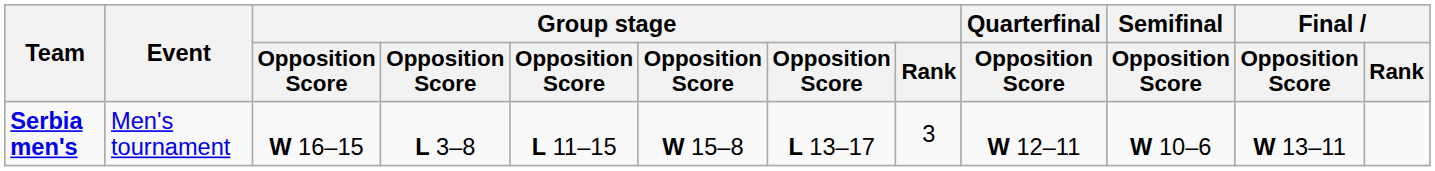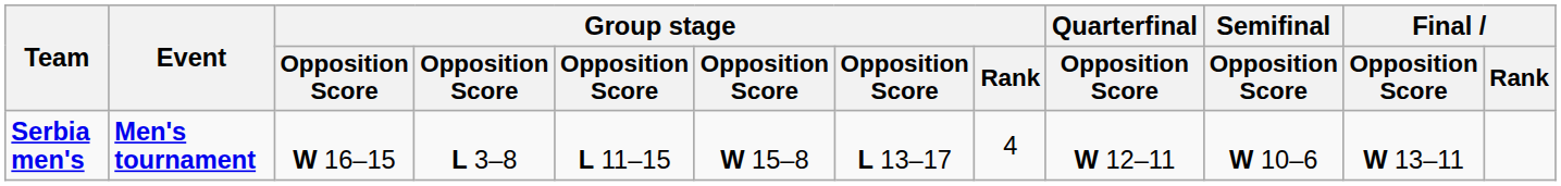Serbia men's | Event: normal -> bold
Serbia men's | Group stage / Rank: 3 -> 4
